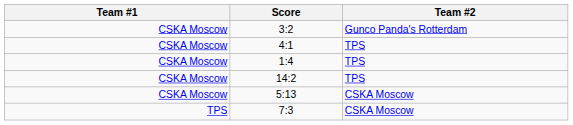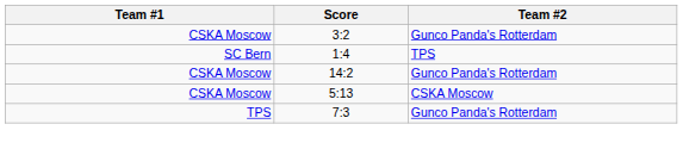- row: CSKA Moscow | 4:1 | TPS
1:4 | Team #1: CSKA Moscow -> SC Bern
14:2 | Team #2: TPS -> Gunco Panda's Rotterdam
7:3 | Team #2: CSKA Moscow -> Gunco Panda's Rotterdam
